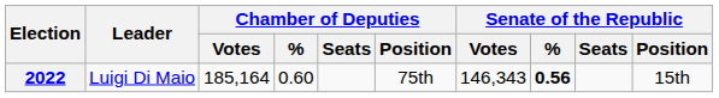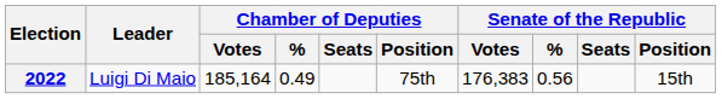2022 | Chamber of Deputies / %: 0.60 -> 0.49
2022 | Senate of the Republic / Votes: 146,343 -> 176,383
2022 | Senate of the Republic / %: bold -> normal
